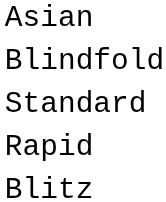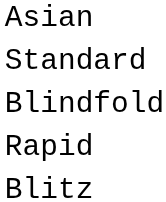rows swapped: Blindfold <-> Standard
